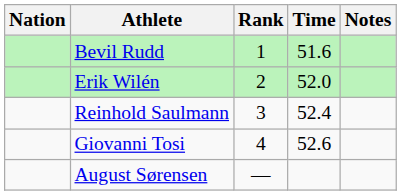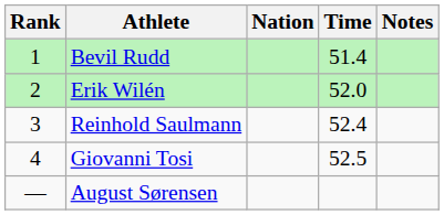columns swapped: Rank <-> Nation
Bevil Rudd | Time: 51.6 -> 51.4
Giovanni Tosi | Time: 52.6 -> 52.5
